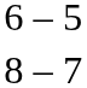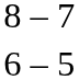rows swapped: 8 – 7 <-> 6 – 5
